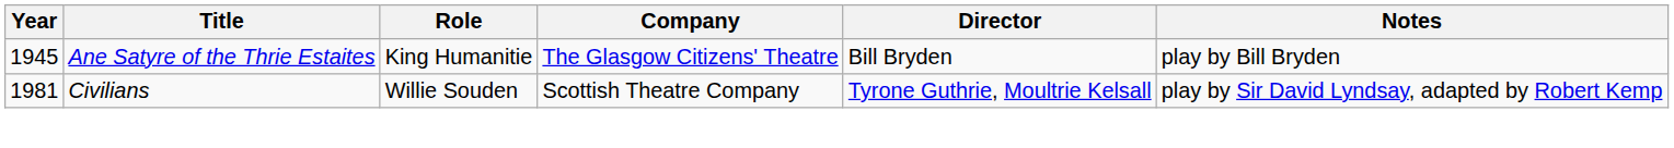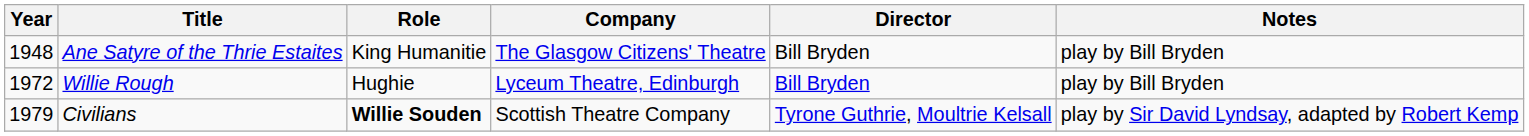Ane Satyre of the Thrie Estaites | Year: 1945 -> 1948
+ row: 1972 | Willie Rough | Hughie | Lyceum Theatre, Edinburgh | Bill Bryden | play by Bill Bryden
Civilians | Year: 1981 -> 1979
Civilians | Role: normal -> bold
